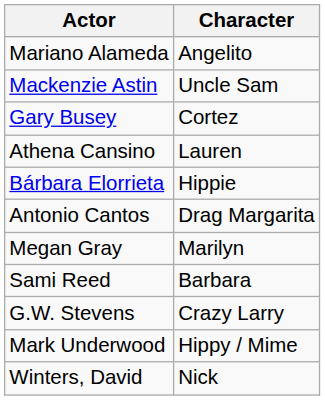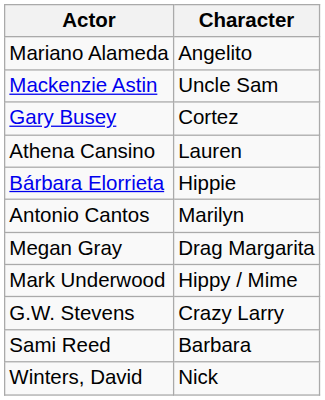Antonio Cantos | Character: Drag Margarita -> Marilyn
Megan Gray | Character: Marilyn -> Drag Margarita
rows swapped: Sami Reed <-> Mark Underwood
